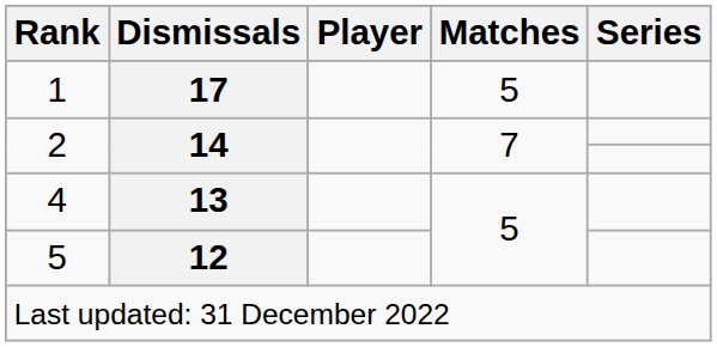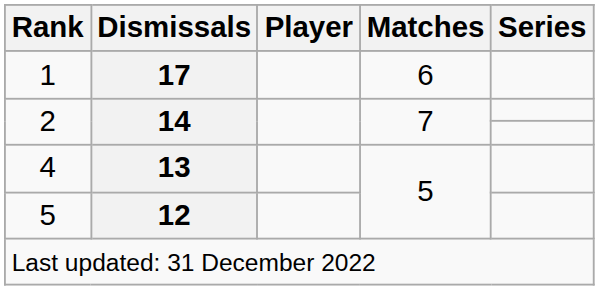1 | Matches: 5 -> 6
